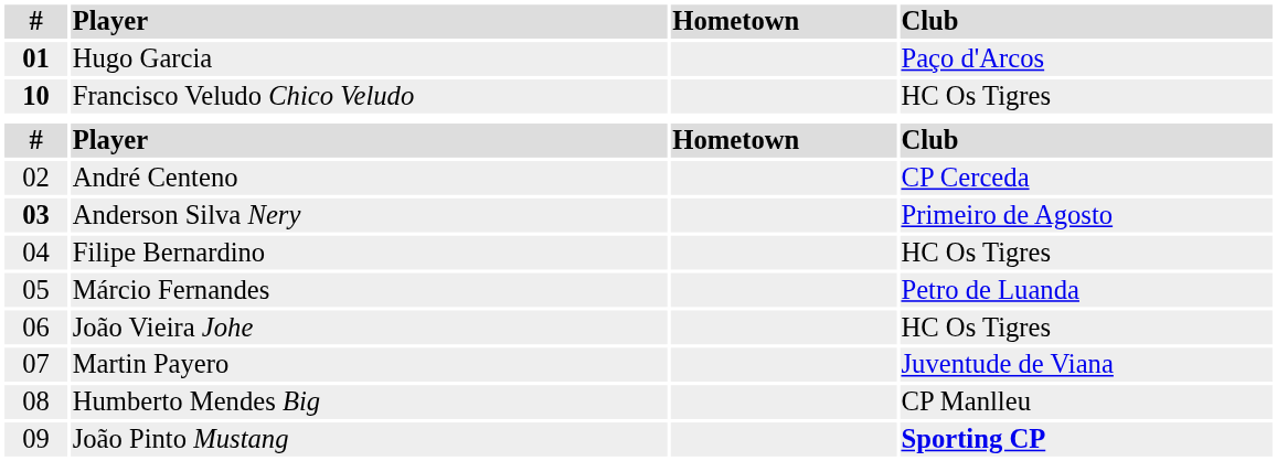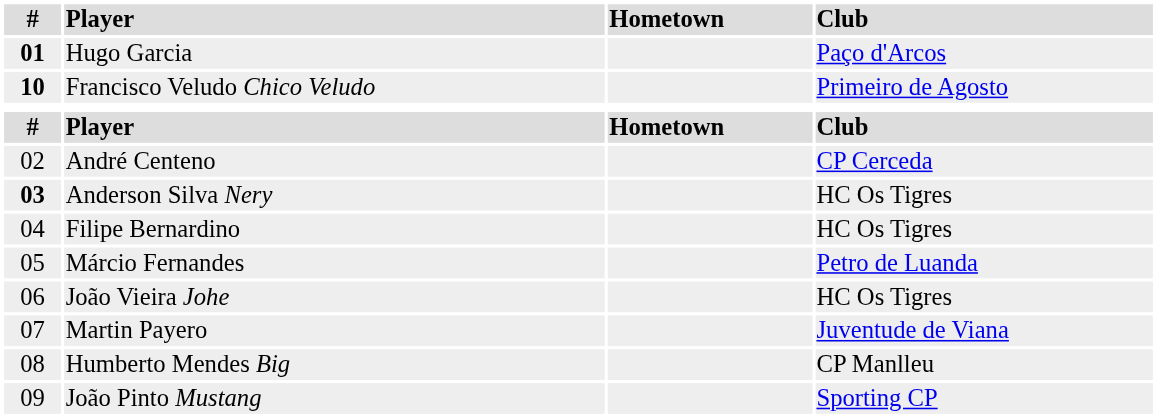Francisco Veludo Chico Veludo | Club: HC Os Tigres -> Primeiro de Agosto
Anderson Silva Nery | Club: Primeiro de Agosto -> HC Os Tigres
João Pinto Mustang | Club: bold -> normal
